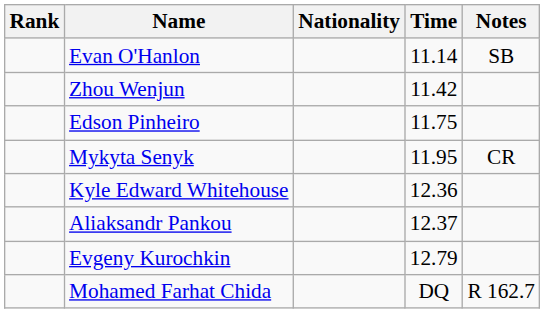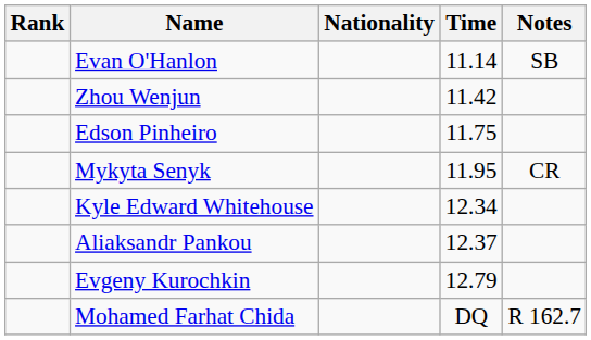Kyle Edward Whitehouse | Time: 12.36 -> 12.34
